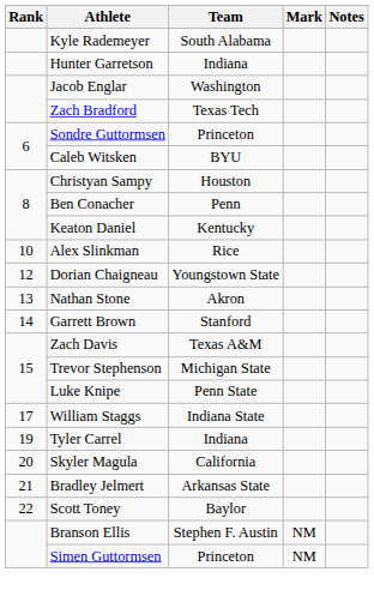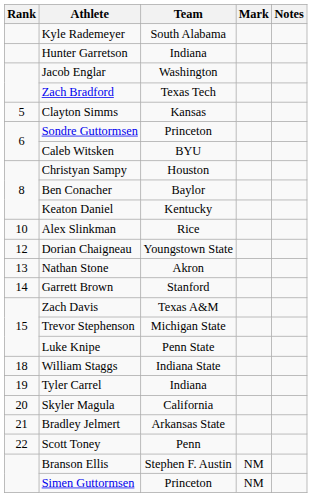+ row: 5 | Clayton Simms | Kansas
Ben Conacher | Team: Penn -> Baylor
William Staggs | Rank: 17 -> 18
Scott Toney | Team: Baylor -> Penn
